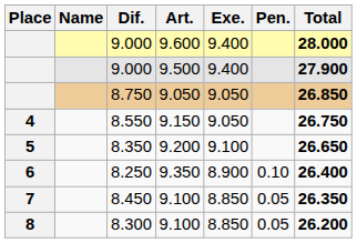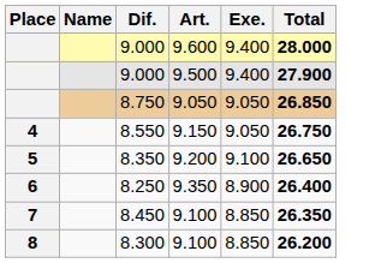- column: Pen. | 0.10 | 0.05 | 0.05
